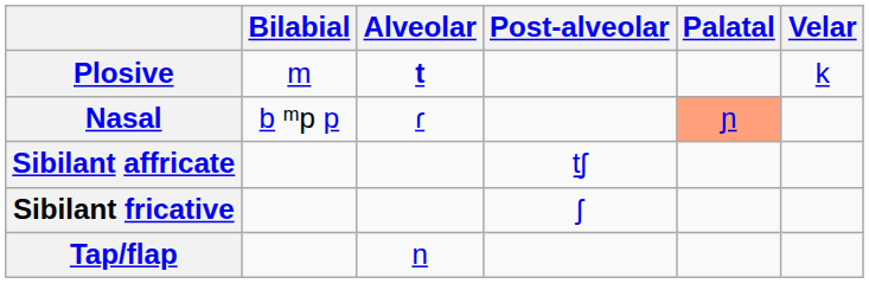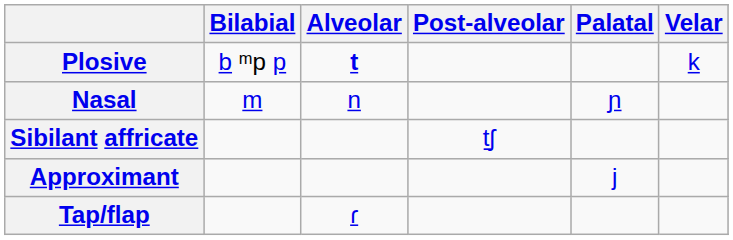Plosive | Bilabial: m -> b ᵐp p
Nasal | Bilabial: b ᵐp p -> m
Nasal | Alveolar: ɾ -> n
Nasal | Palatal: lightsalmon background -> no background
- row: Sibilant fricative | ʃ
+ row: Approximant | j
Tap/flap | Alveolar: n -> ɾ
